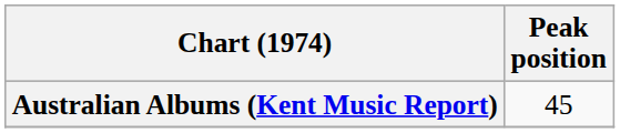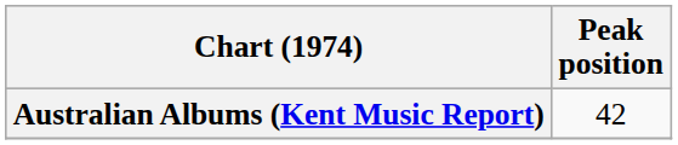Australian Albums (Kent Music Report) | Peak position: 45 -> 42
